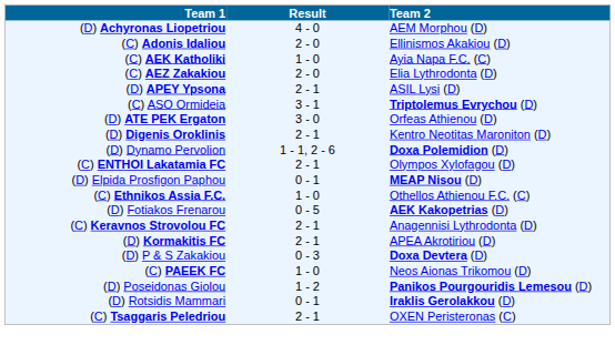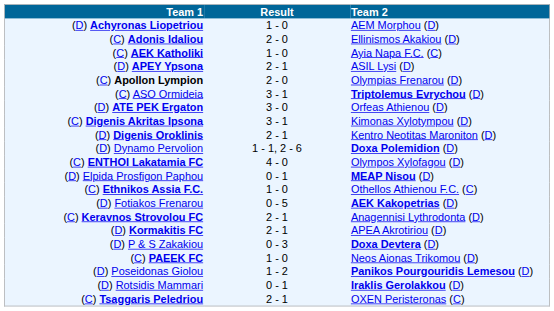(D) Achyronas Liopetriou | Result: 4 - 0 -> 1 - 0
- row: (C) AEZ Zakakiou | 2 - 0 | Elia Lythrodonta (D)
+ row: (C) Apollon Lympion | 2 - 0 | Olympias Frenarou (D)
+ row: (C) Digenis Akritas Ipsona | 3 - 1 | Kimonas Xylotympou (D)
(C) ENTHOI Lakatamia FC | Result: 2 - 1 -> 4 - 0
